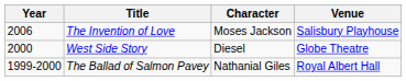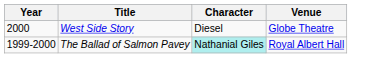- row: 2006 | The Invention of Love | Moses Jackson | Salisbury Playhouse
The Ballad of Salmon Pavey | Character: no background -> paleturquoise background
